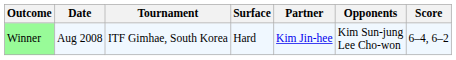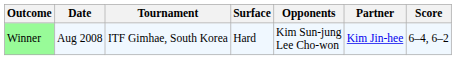columns swapped: Partner <-> Opponents
